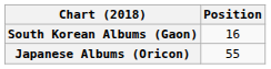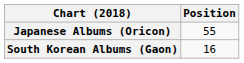rows swapped: Japanese Albums (Oricon) <-> South Korean Albums (Gaon)
